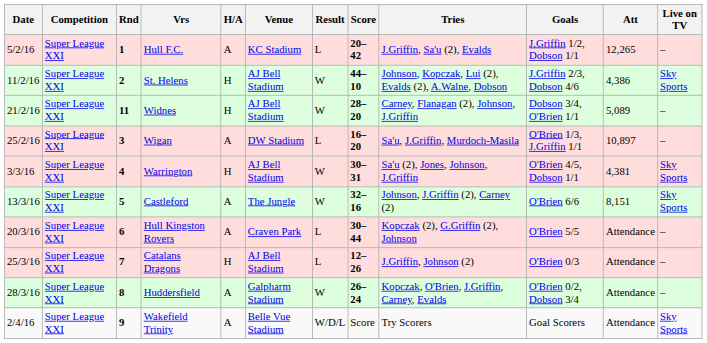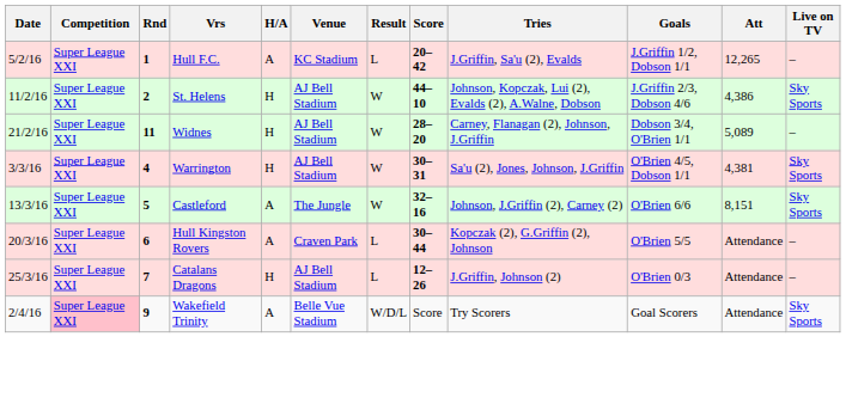- row: 25/2/16 | Super League XXI | 3 | Wigan | A | DW Stadium | L | 16–20 | Sa'u, J.Griffin, Murdoch-Masila | O'Brien 1/3, J.Griffin 1/1 | 10,897 | –
- row: 28/3/16 | Super League XXI | 8 | Huddersfield | A | Galpharm Stadium | W | 26–24 | Kopczak, O'Brien, J.Griffin, Carney, Evalds | O'Brien 0/2, Dobson 3/4 | Attendance | –
Wakefield Trinity | Competition: no background -> pink background
